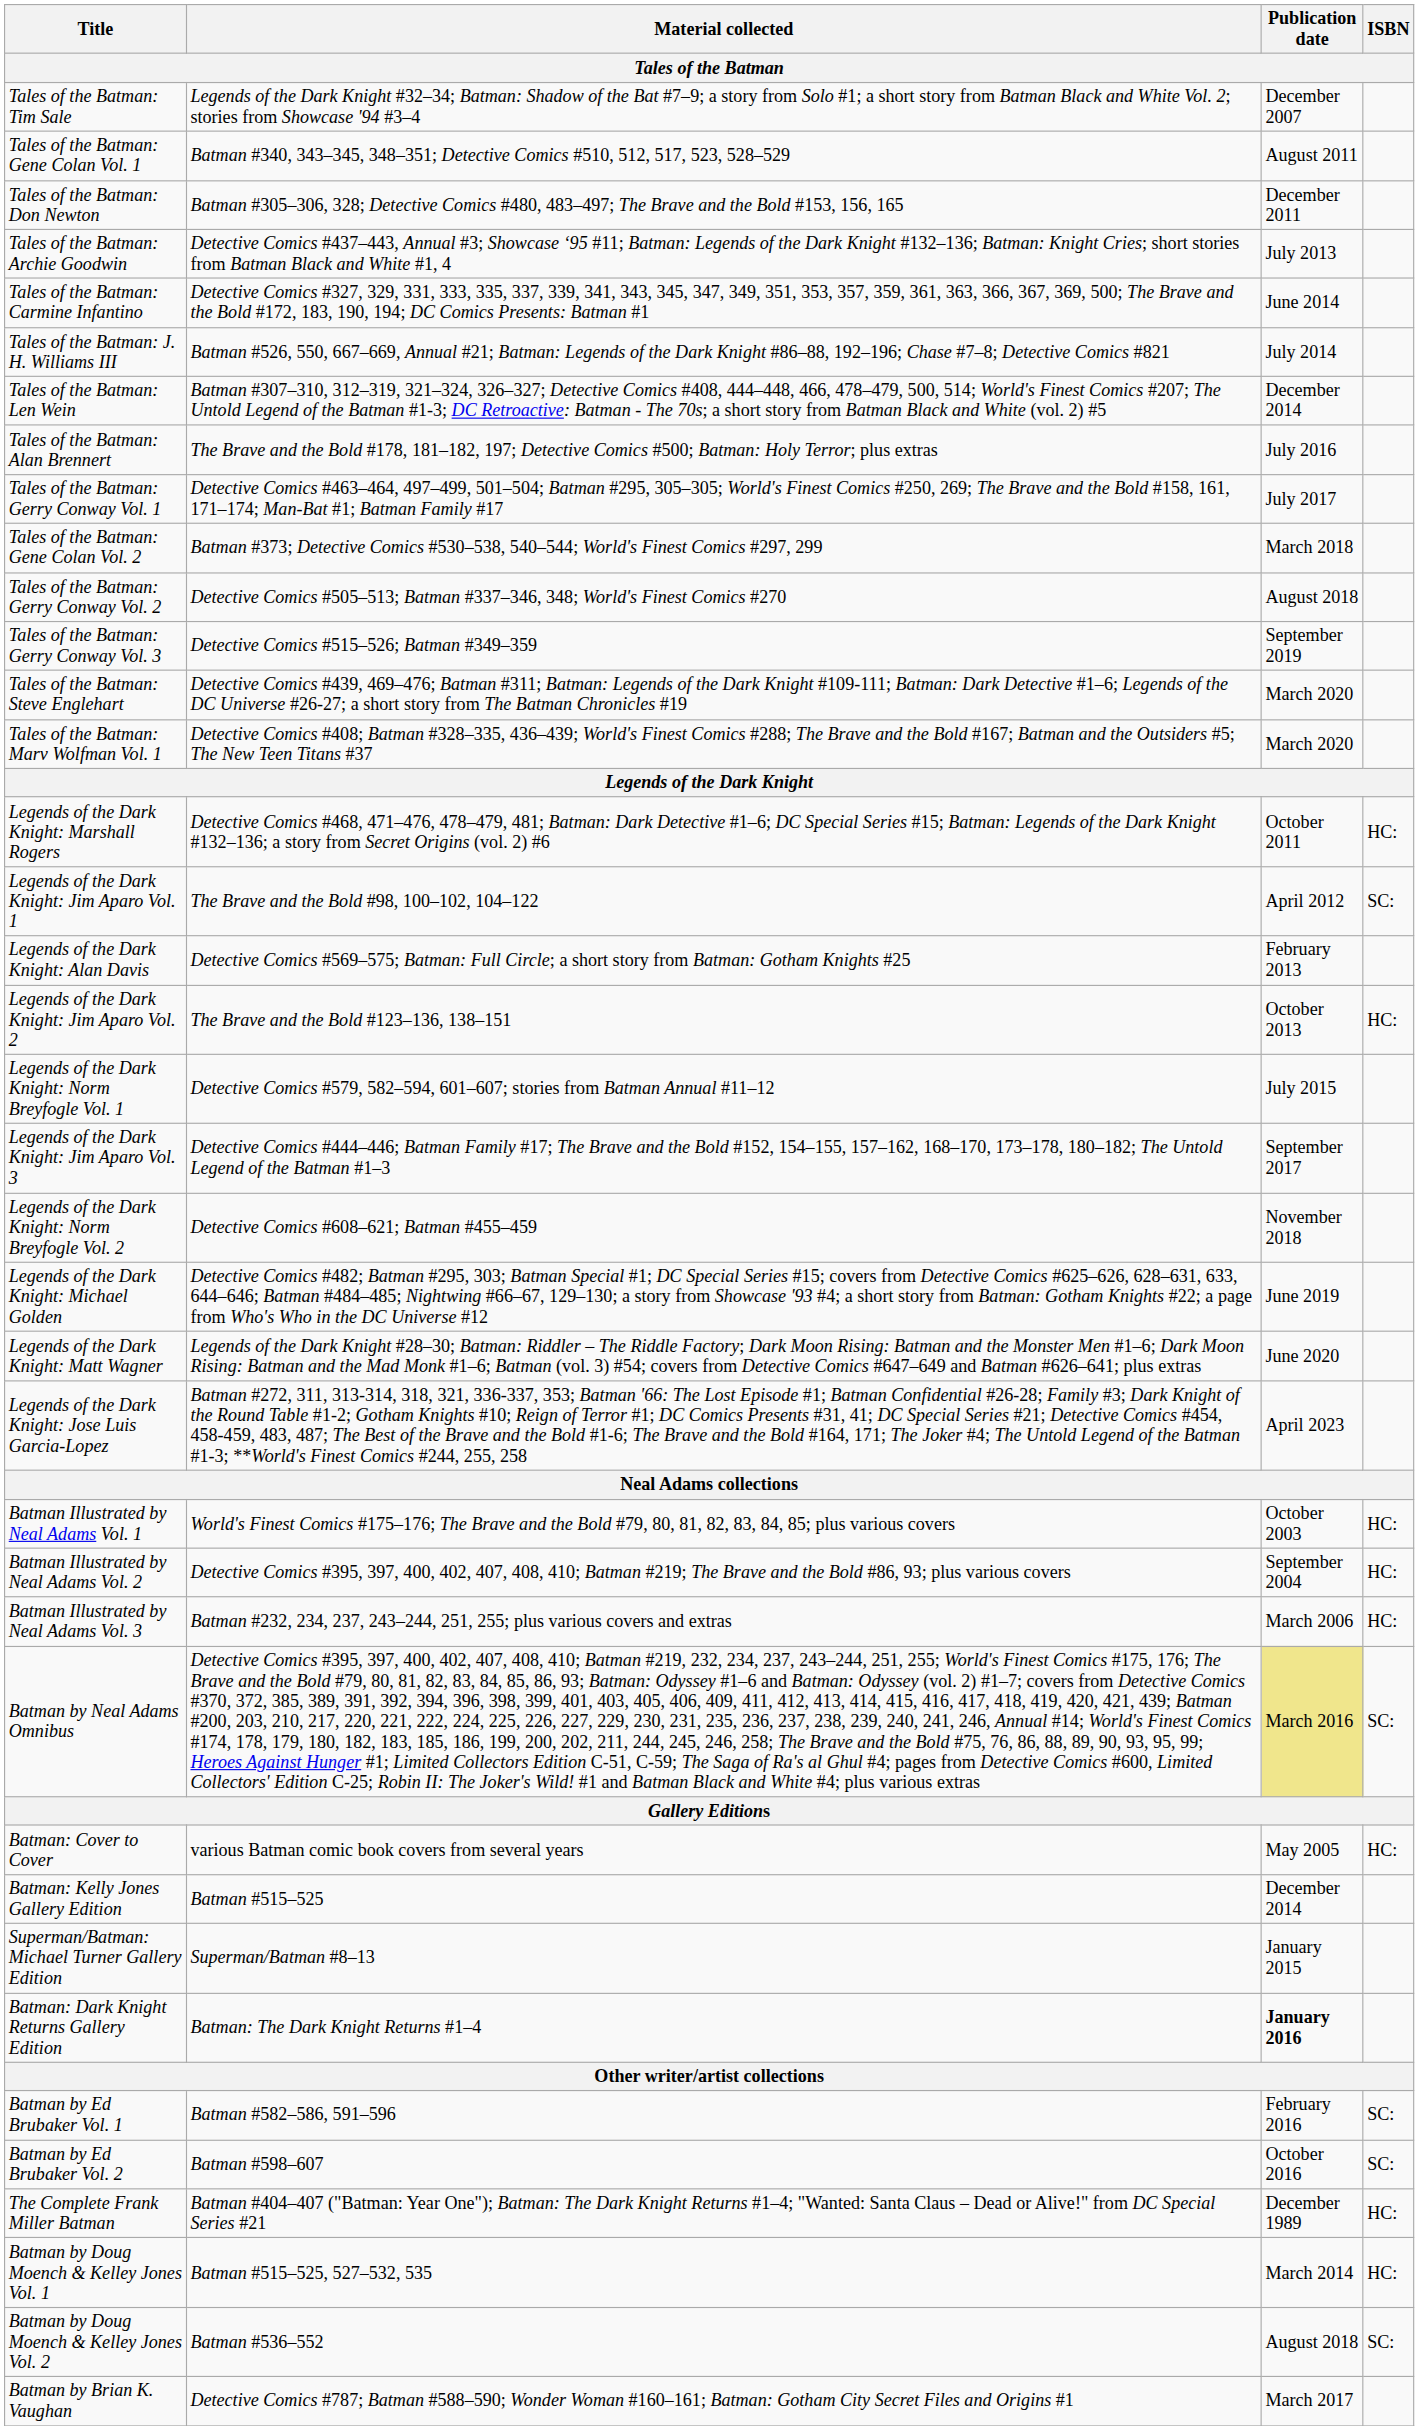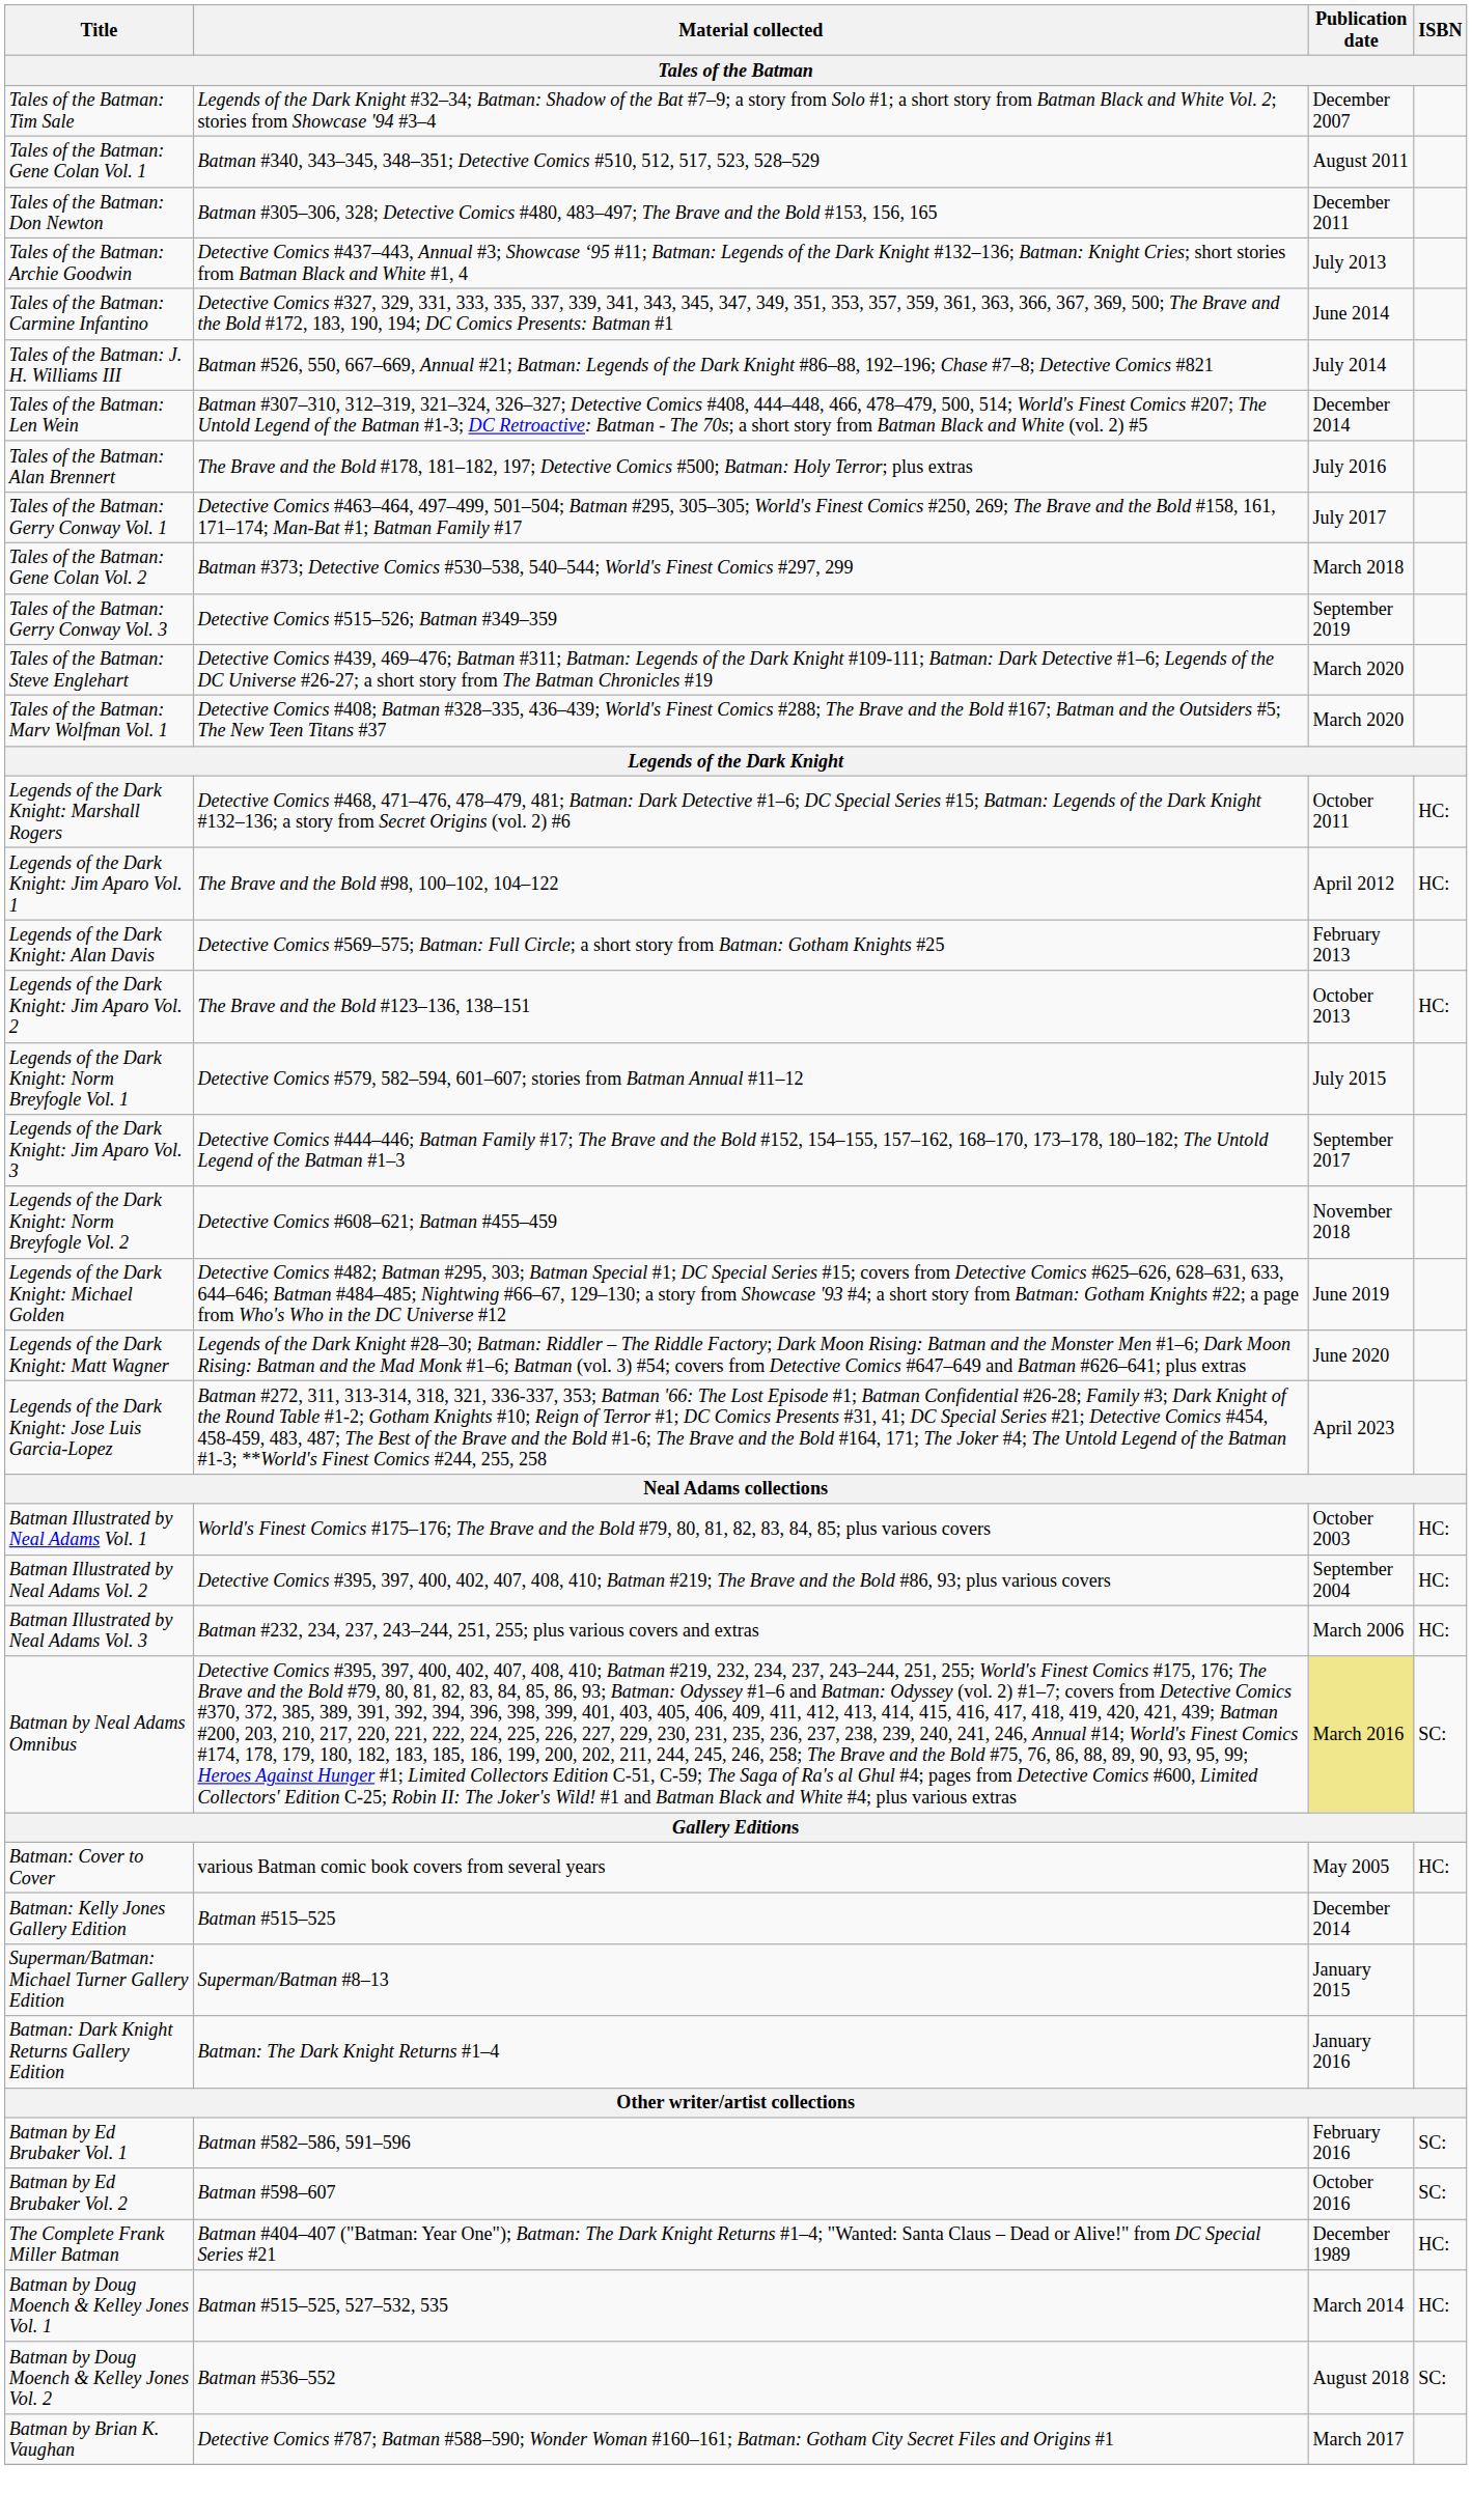- row: Tales of the Batman: Gerry Conway Vol. 2 | Detective Comics #505–513; Batman #337–346, 348; World's Finest Comics #270 | August 2018
Legends of the Dark Knight: Jim Aparo Vol. 1 | ISBN: SC: -> HC:
Batman: Dark Knight Returns Gallery Edition | Publication date: bold -> normal
